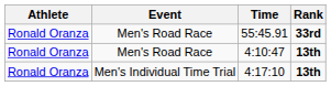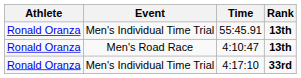55:45.91 | Event: Men's Road Race -> Men's Individual Time Trial
55:45.91 | Rank: 33rd -> 13th
4:17:10 | Rank: 13th -> 33rd
